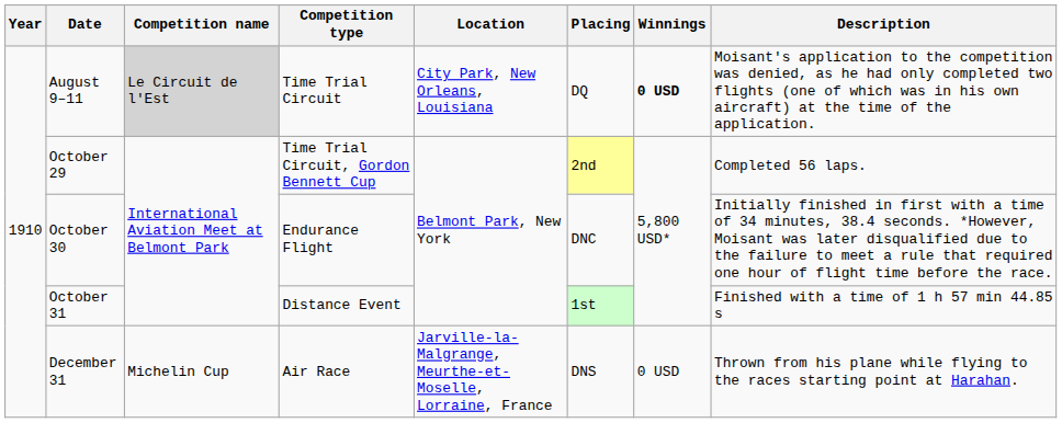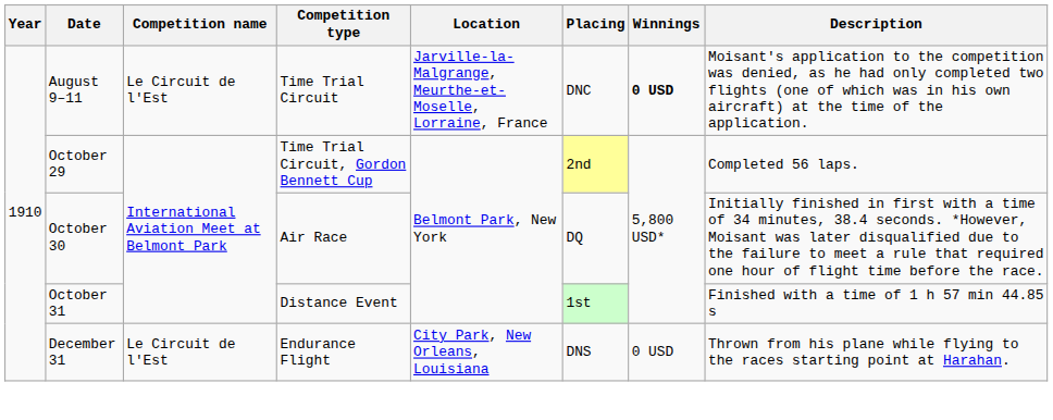August 9–11 | Competition name: lightgrey background -> no background
August 9–11 | Location: City Park, New Orleans, Louisiana -> Jarville-la-Malgrange, Meurthe-et-Moselle, Lorraine, France
August 9–11 | Placing: DQ -> DNC
October 30 | Competition type: Endurance Flight -> Air Race
October 30 | Placing: DNC -> DQ
December 31 | Competition name: Michelin Cup -> Le Circuit de l'Est
December 31 | Competition type: Air Race -> Endurance Flight
December 31 | Location: Jarville-la-Malgrange, Meurthe-et-Moselle, Lorraine, France -> City Park, New Orleans, Louisiana
